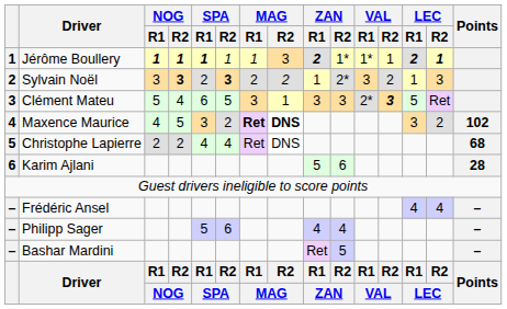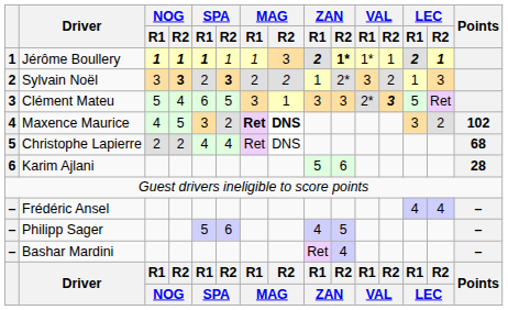Jérôme Boullery | ZAN / R2: normal -> bold
Philipp Sager | ZAN / R2: 4 -> 5
Bashar Mardini | ZAN / R2: 5 -> 4
